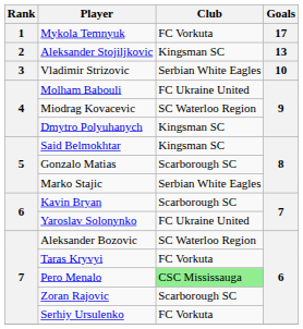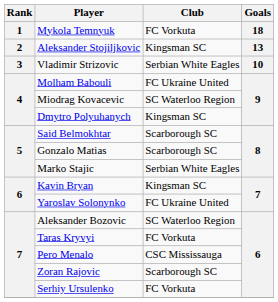Mykola Temnyuk | Goals: 17 -> 18
Said Belmokhtar | Club: Kingsman SC -> Scarborough SC
Kavin Bryan | Club: Scarborough SC -> Kingsman SC
Pero Menalo | Club: lightgreen background -> no background
